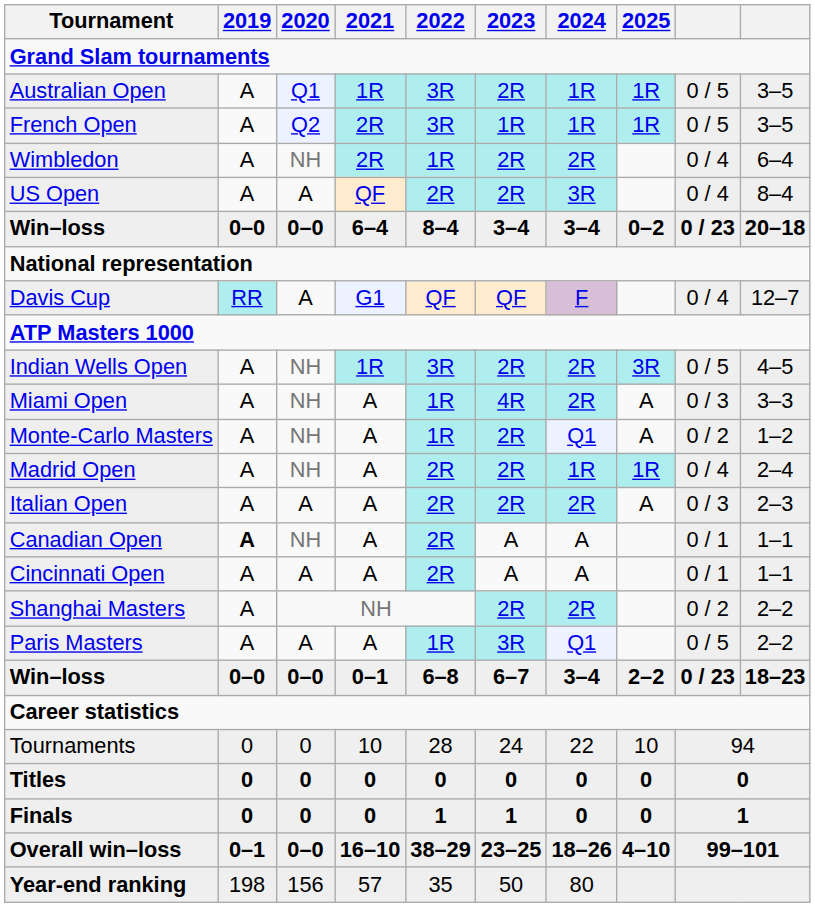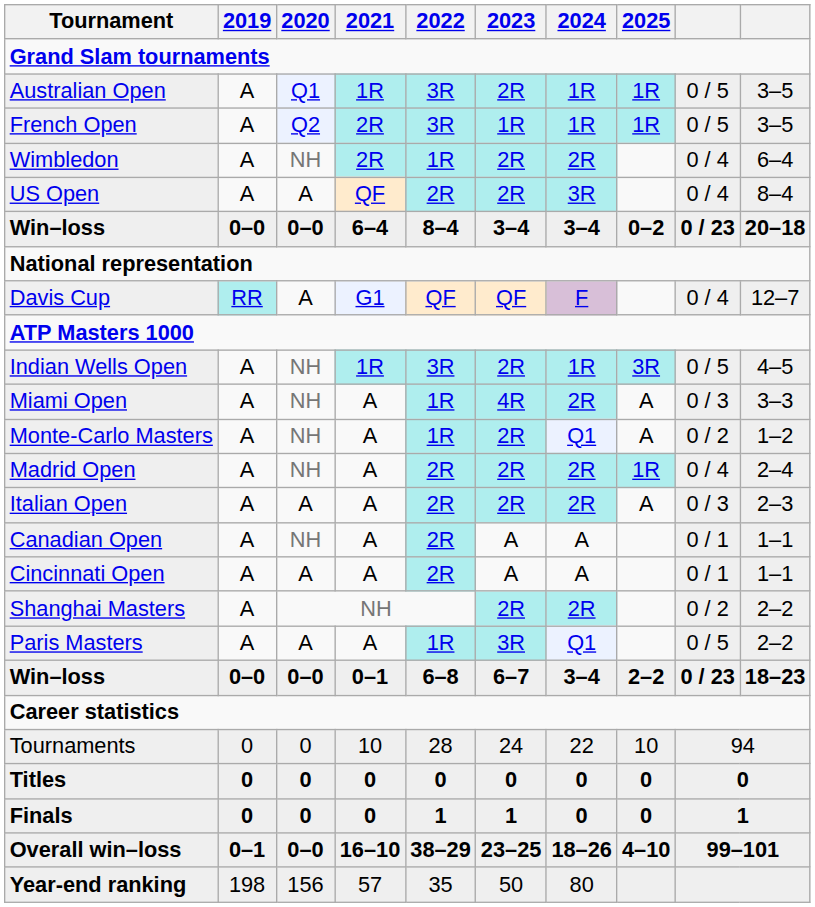Indian Wells Open | 2024: 2R -> 1R
Madrid Open | 2024: 1R -> 2R
Canadian Open | 2019: bold -> normal
